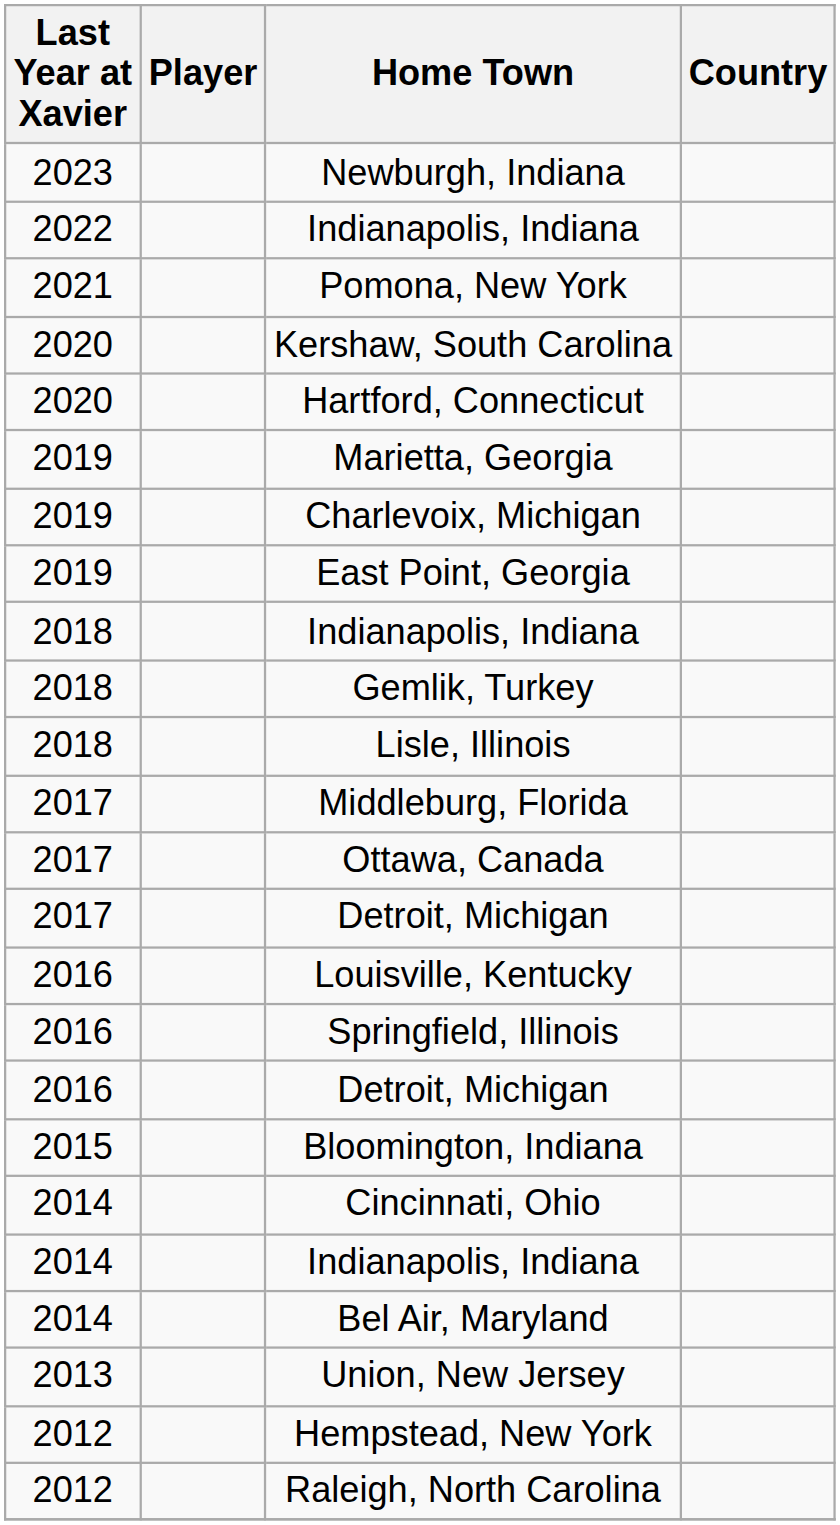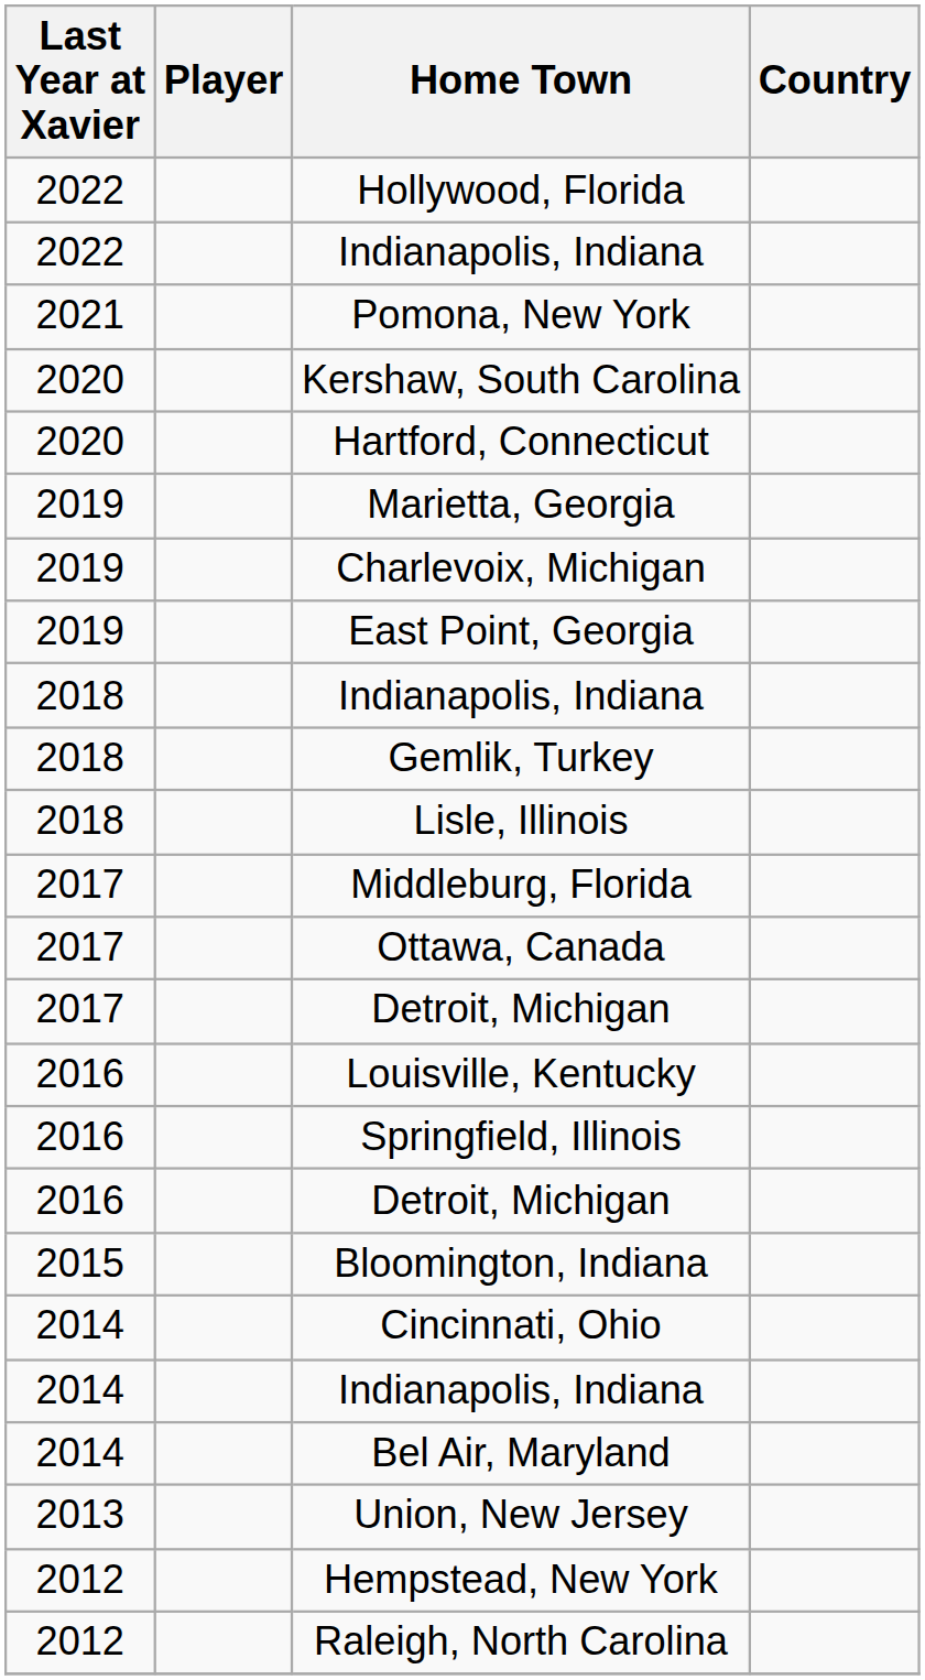- row: 2023 | Newburgh, Indiana
+ row: 2022 | Hollywood, Florida
